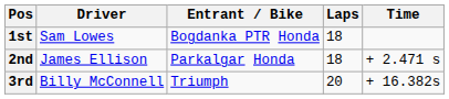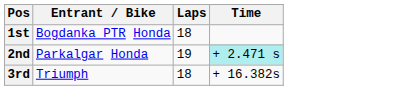- column: Driver | Sam Lowes | James Ellison | Billy McConnell
2nd | Laps: 18 -> 19
2nd | Time: no background -> paleturquoise background
3rd | Laps: 20 -> 18
